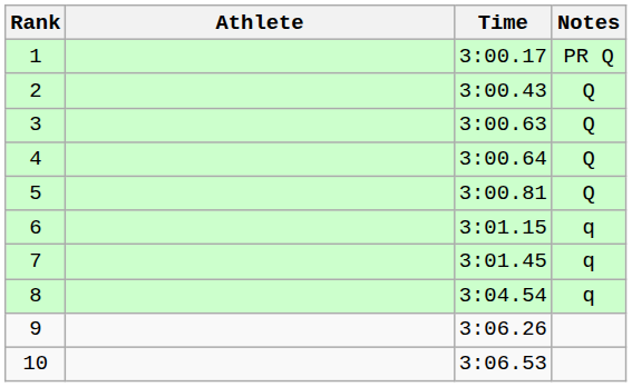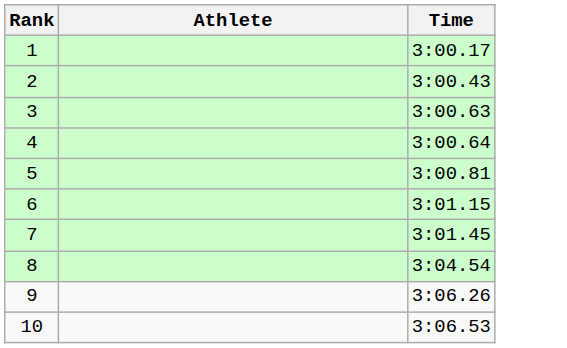- column: Notes | PR Q | Q | Q | Q | Q | q | q | q
